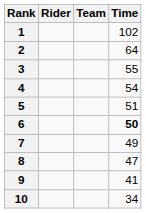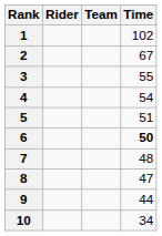2 | Time: 64 -> 67
7 | Time: 49 -> 48
9 | Time: 41 -> 44
